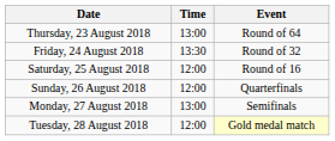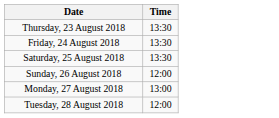- column: Event | Round of 64 | Round of 32 | Round of 16 | Quarterfinals | Semifinals | Gold medal match
Thursday, 23 August 2018 | Time: 13:00 -> 13:30
Saturday, 25 August 2018 | Time: 12:00 -> 13:30
